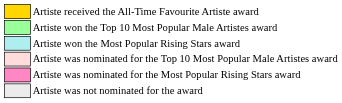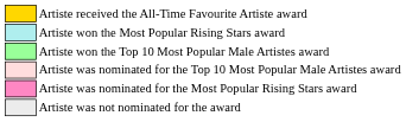rows swapped: Artiste won the Top 10 Most Popular Male Artistes award <-> Artiste won the Most Popular Rising Stars award
